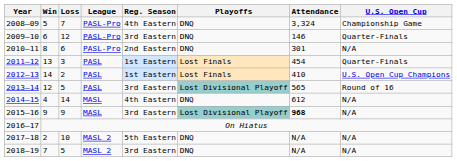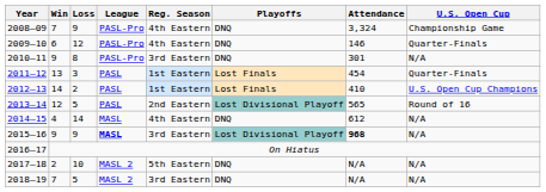2008–09 | Win: 5 -> 7
2008–09 | Loss: 7 -> 9
2009–10 | Reg. Season: 3rd Eastern -> 4th Eastern
2010–11 | Win: 8 -> 9
2010–11 | Loss: 6 -> 8
2010–11 | Reg. Season: 2nd Eastern -> 3rd Eastern
2013–14 | Reg. Season: 3rd Eastern -> 2nd Eastern
2015–16 | League: normal -> bold
